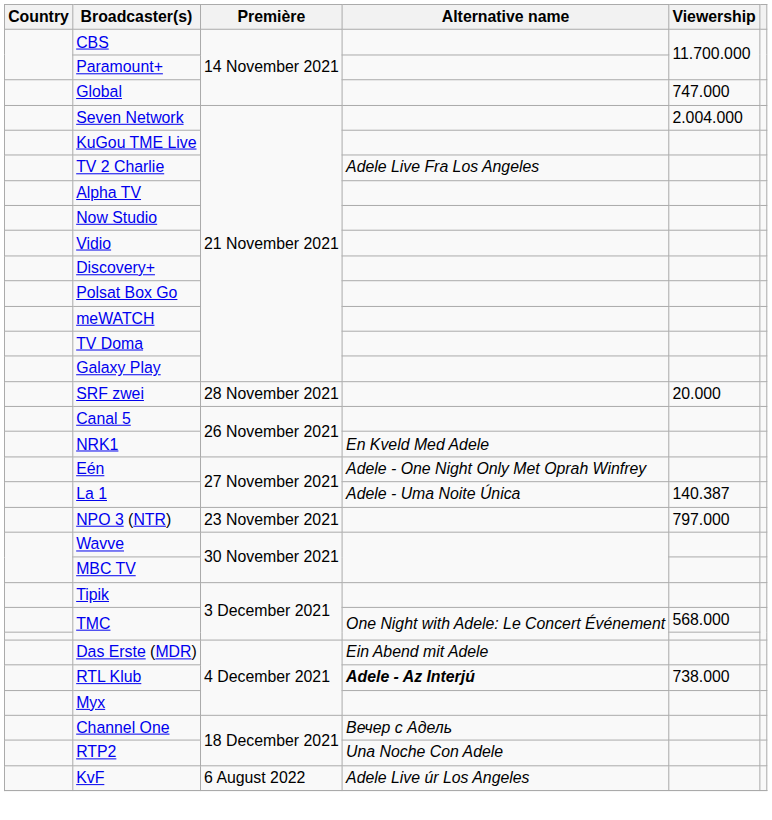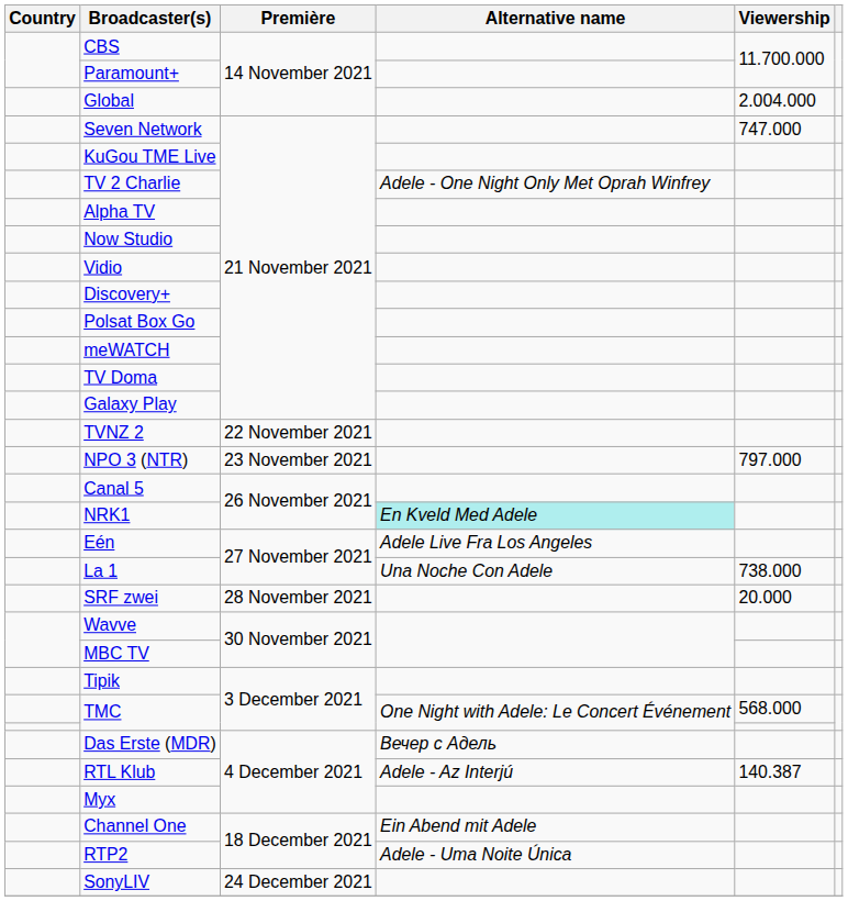Global | Viewership: 747.000 -> 2.004.000
Seven Network | Viewership: 2.004.000 -> 747.000
TV 2 Charlie | Alternative name: Adele Live Fra Los Angeles -> Adele - One Night Only Met Oprah Winfrey
+ row: TVNZ 2 | 22 November 2021
rows swapped: NPO 3 (NTR) <-> SRF zwei
NRK1 | Alternative name: no background -> paleturquoise background
Eén | Alternative name: Adele - One Night Only Met Oprah Winfrey -> Adele Live Fra Los Angeles
La 1 | Alternative name: Adele - Uma Noite Única -> Una Noche Con Adele
La 1 | Viewership: 140.387 -> 738.000
Das Erste (MDR) | Alternative name: Ein Abend mit Adele -> Вечер с Адель
RTL Klub | Alternative name: bold -> normal
RTL Klub | Viewership: 738.000 -> 140.387
Channel One | Alternative name: Вечер с Адель -> Ein Abend mit Adele
RTP2 | Alternative name: Una Noche Con Adele -> Adele - Uma Noite Única
+ row: SonyLIV | 24 December 2021
- row: KvF | 6 August 2022 | Adele Live úr Los Angeles
